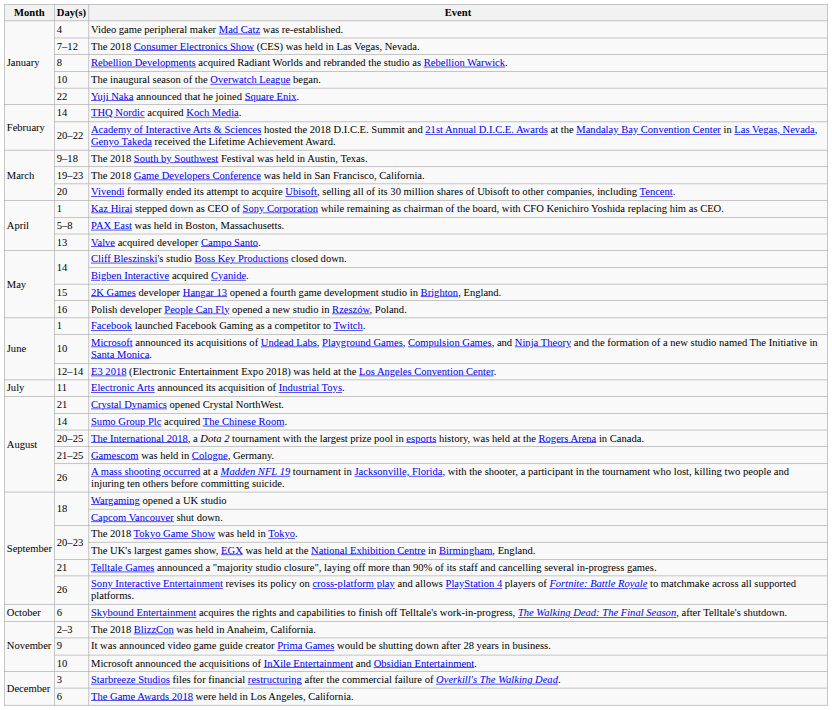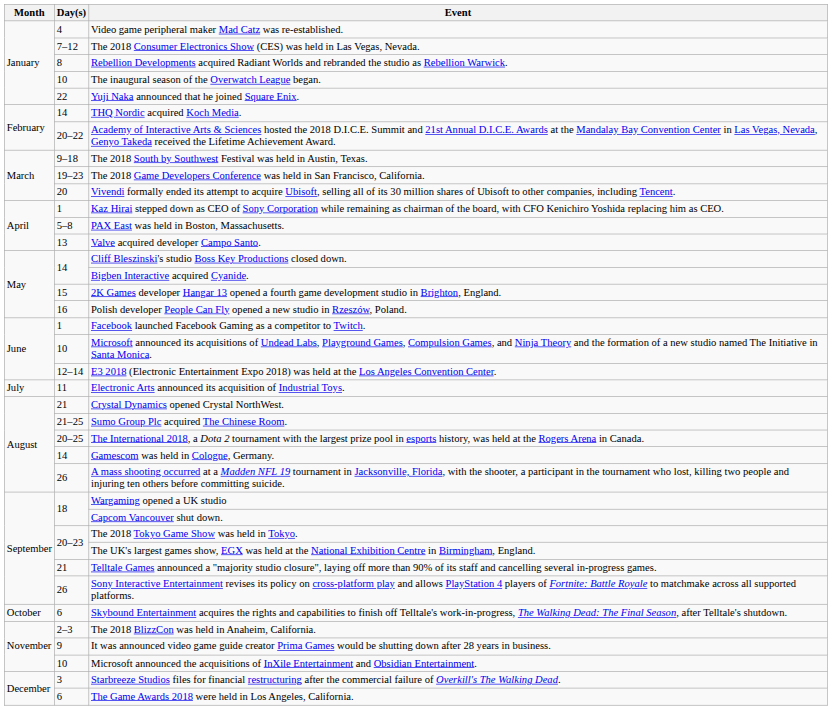Sumo Group Plc acquired The Chinese Room. | Day(s): 14 -> 21–25
Gamescom was held in Cologne, Germany. | Day(s): 21–25 -> 14
